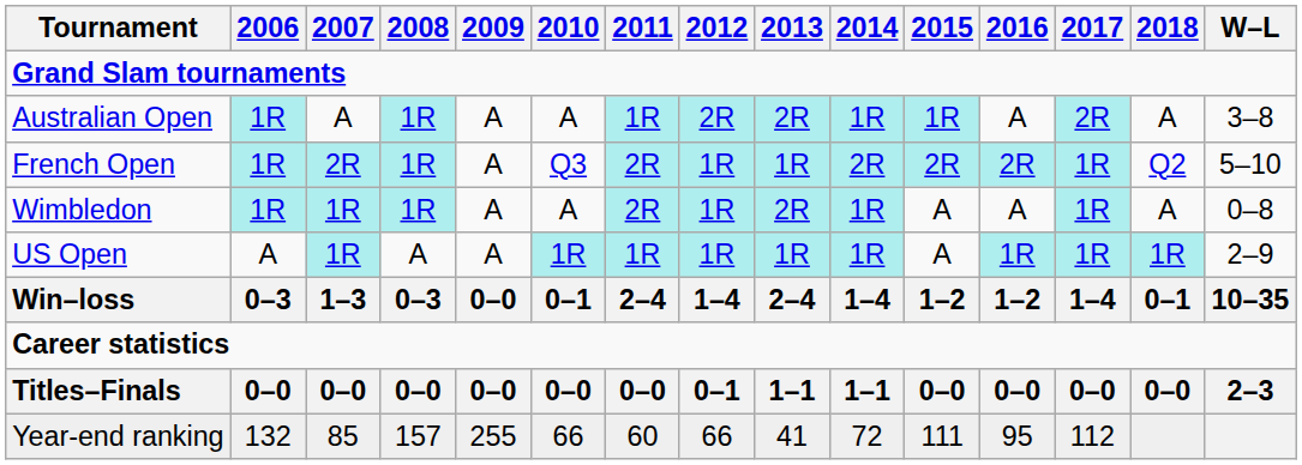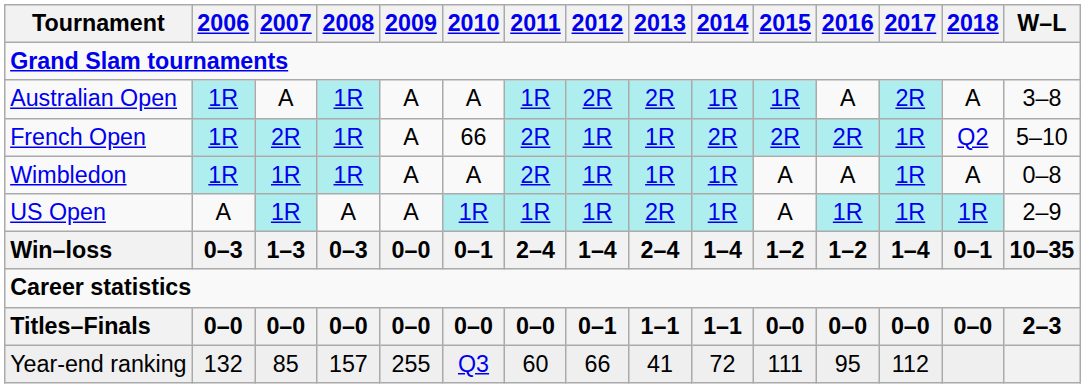French Open | 2010: Q3 -> 66
Wimbledon | 2013: 2R -> 1R
US Open | 2013: 1R -> 2R
Year-end ranking | 2010: 66 -> Q3
